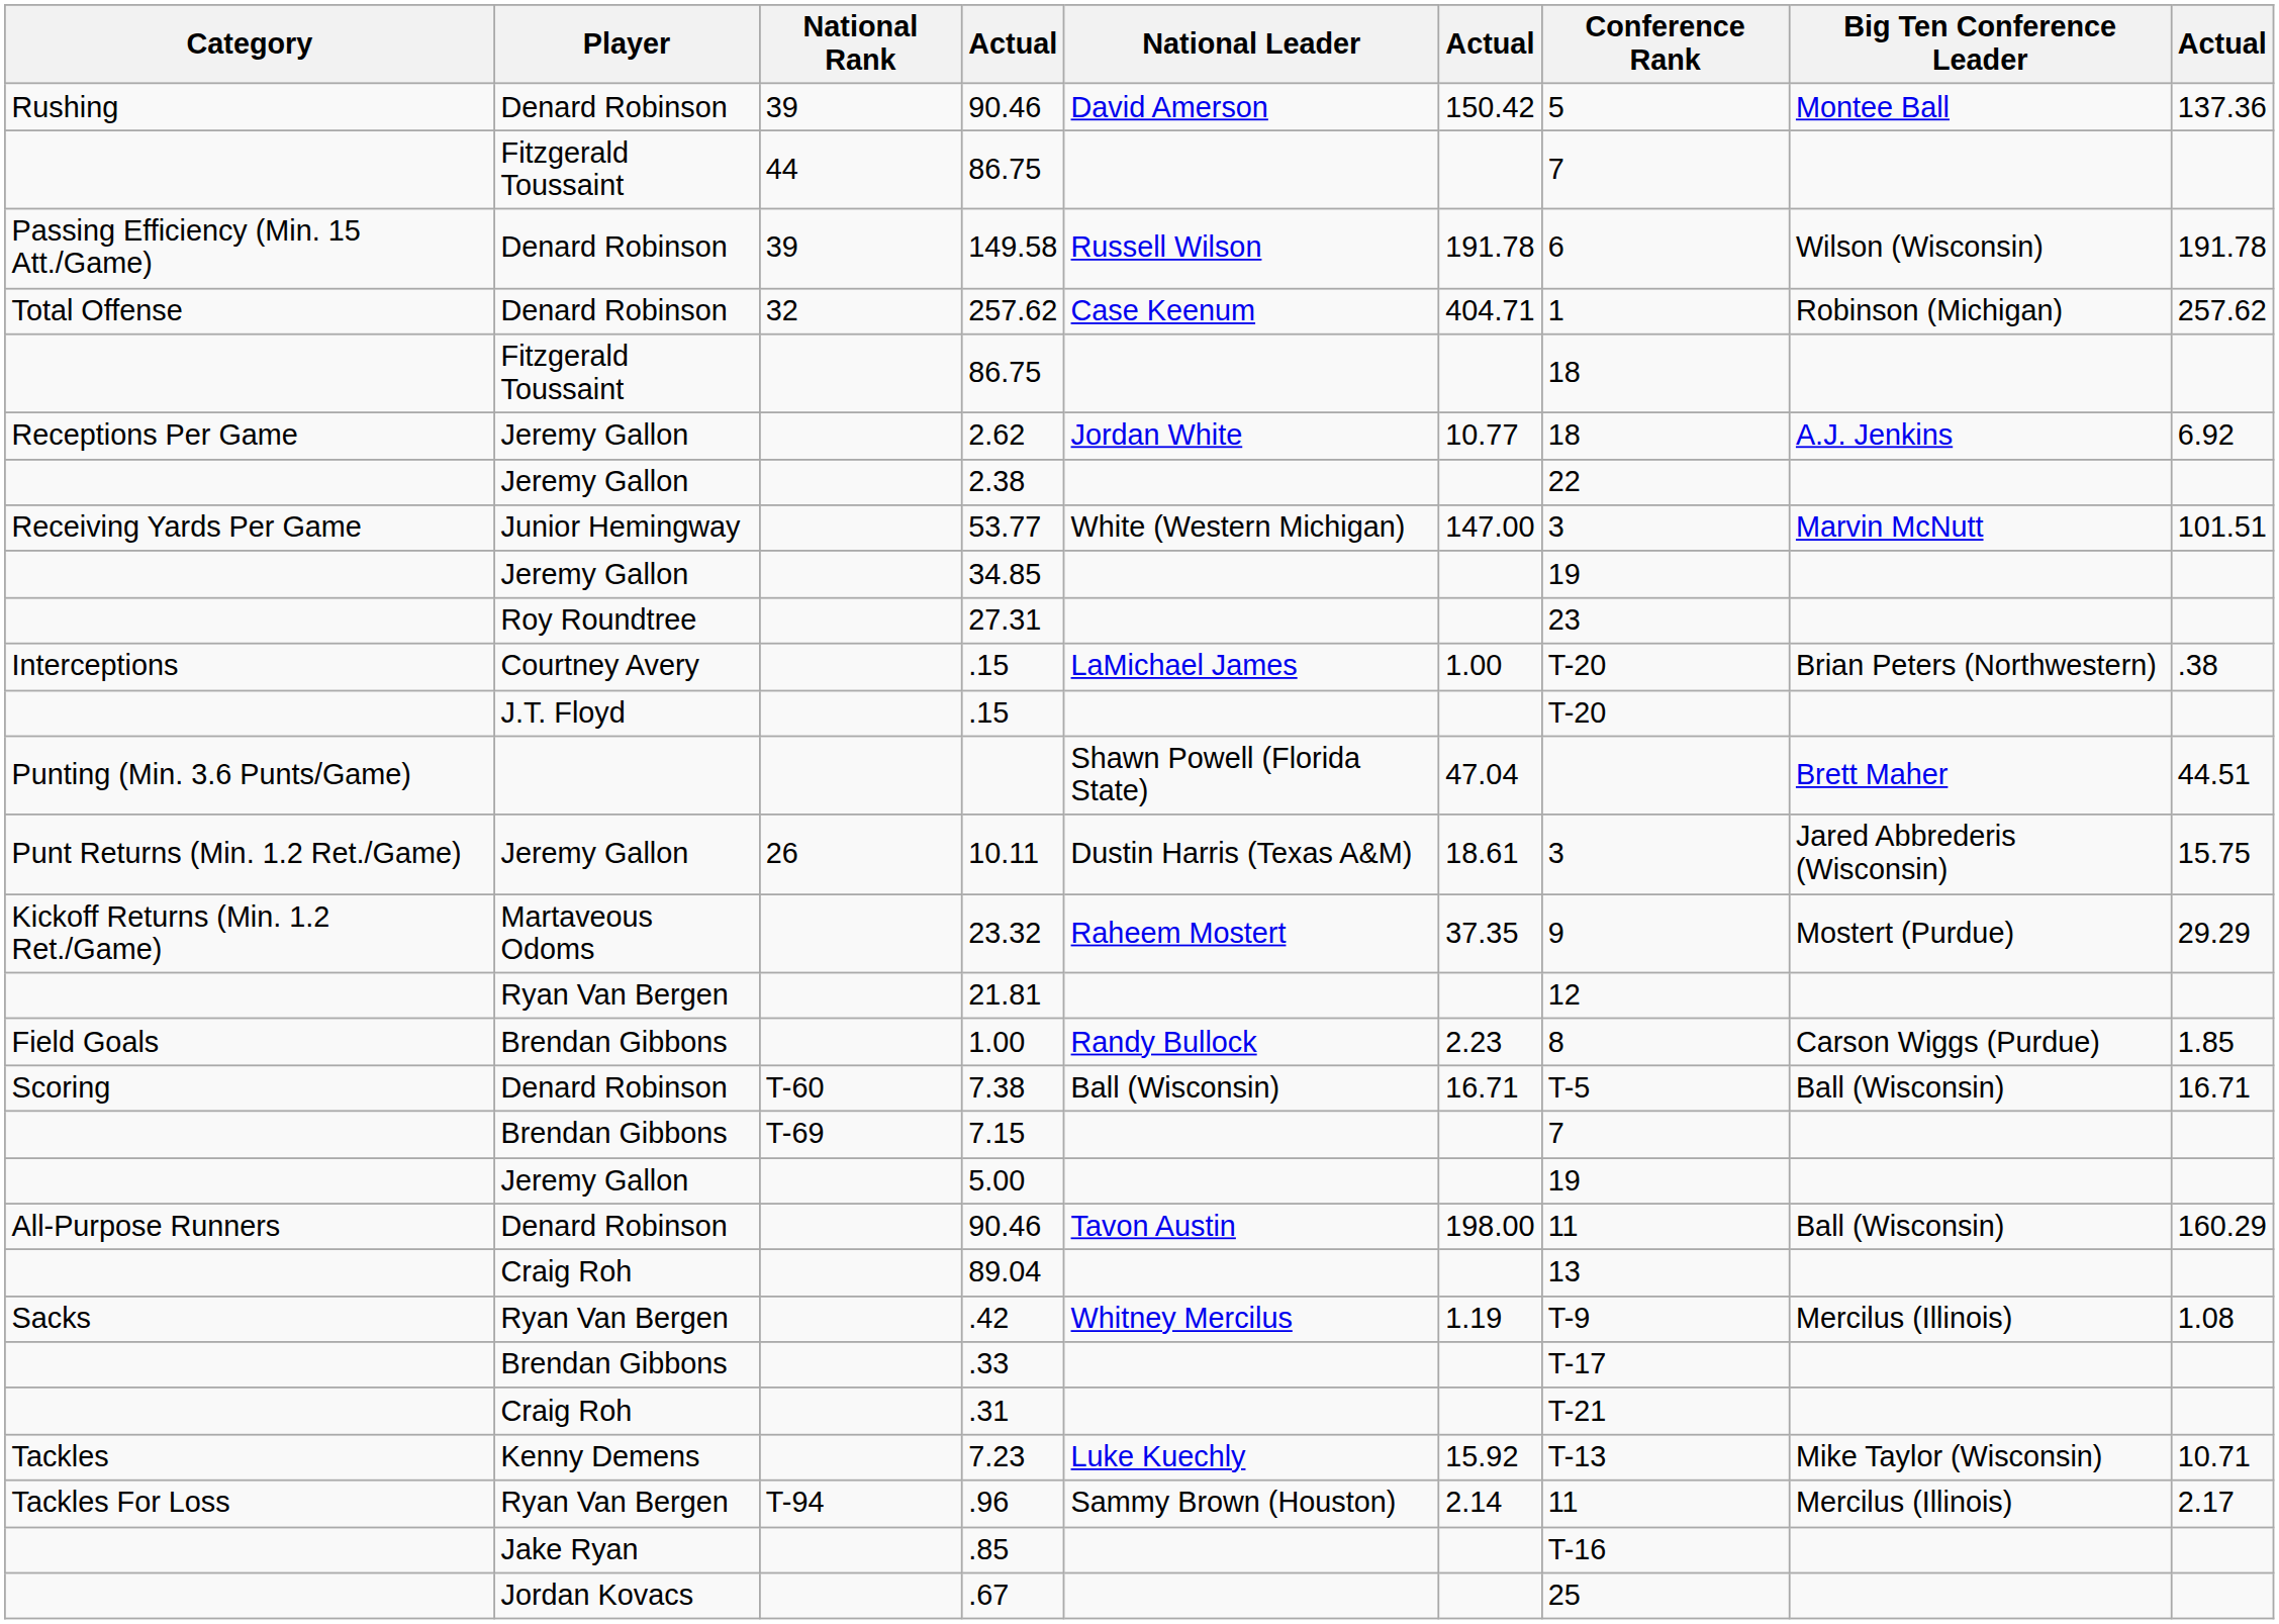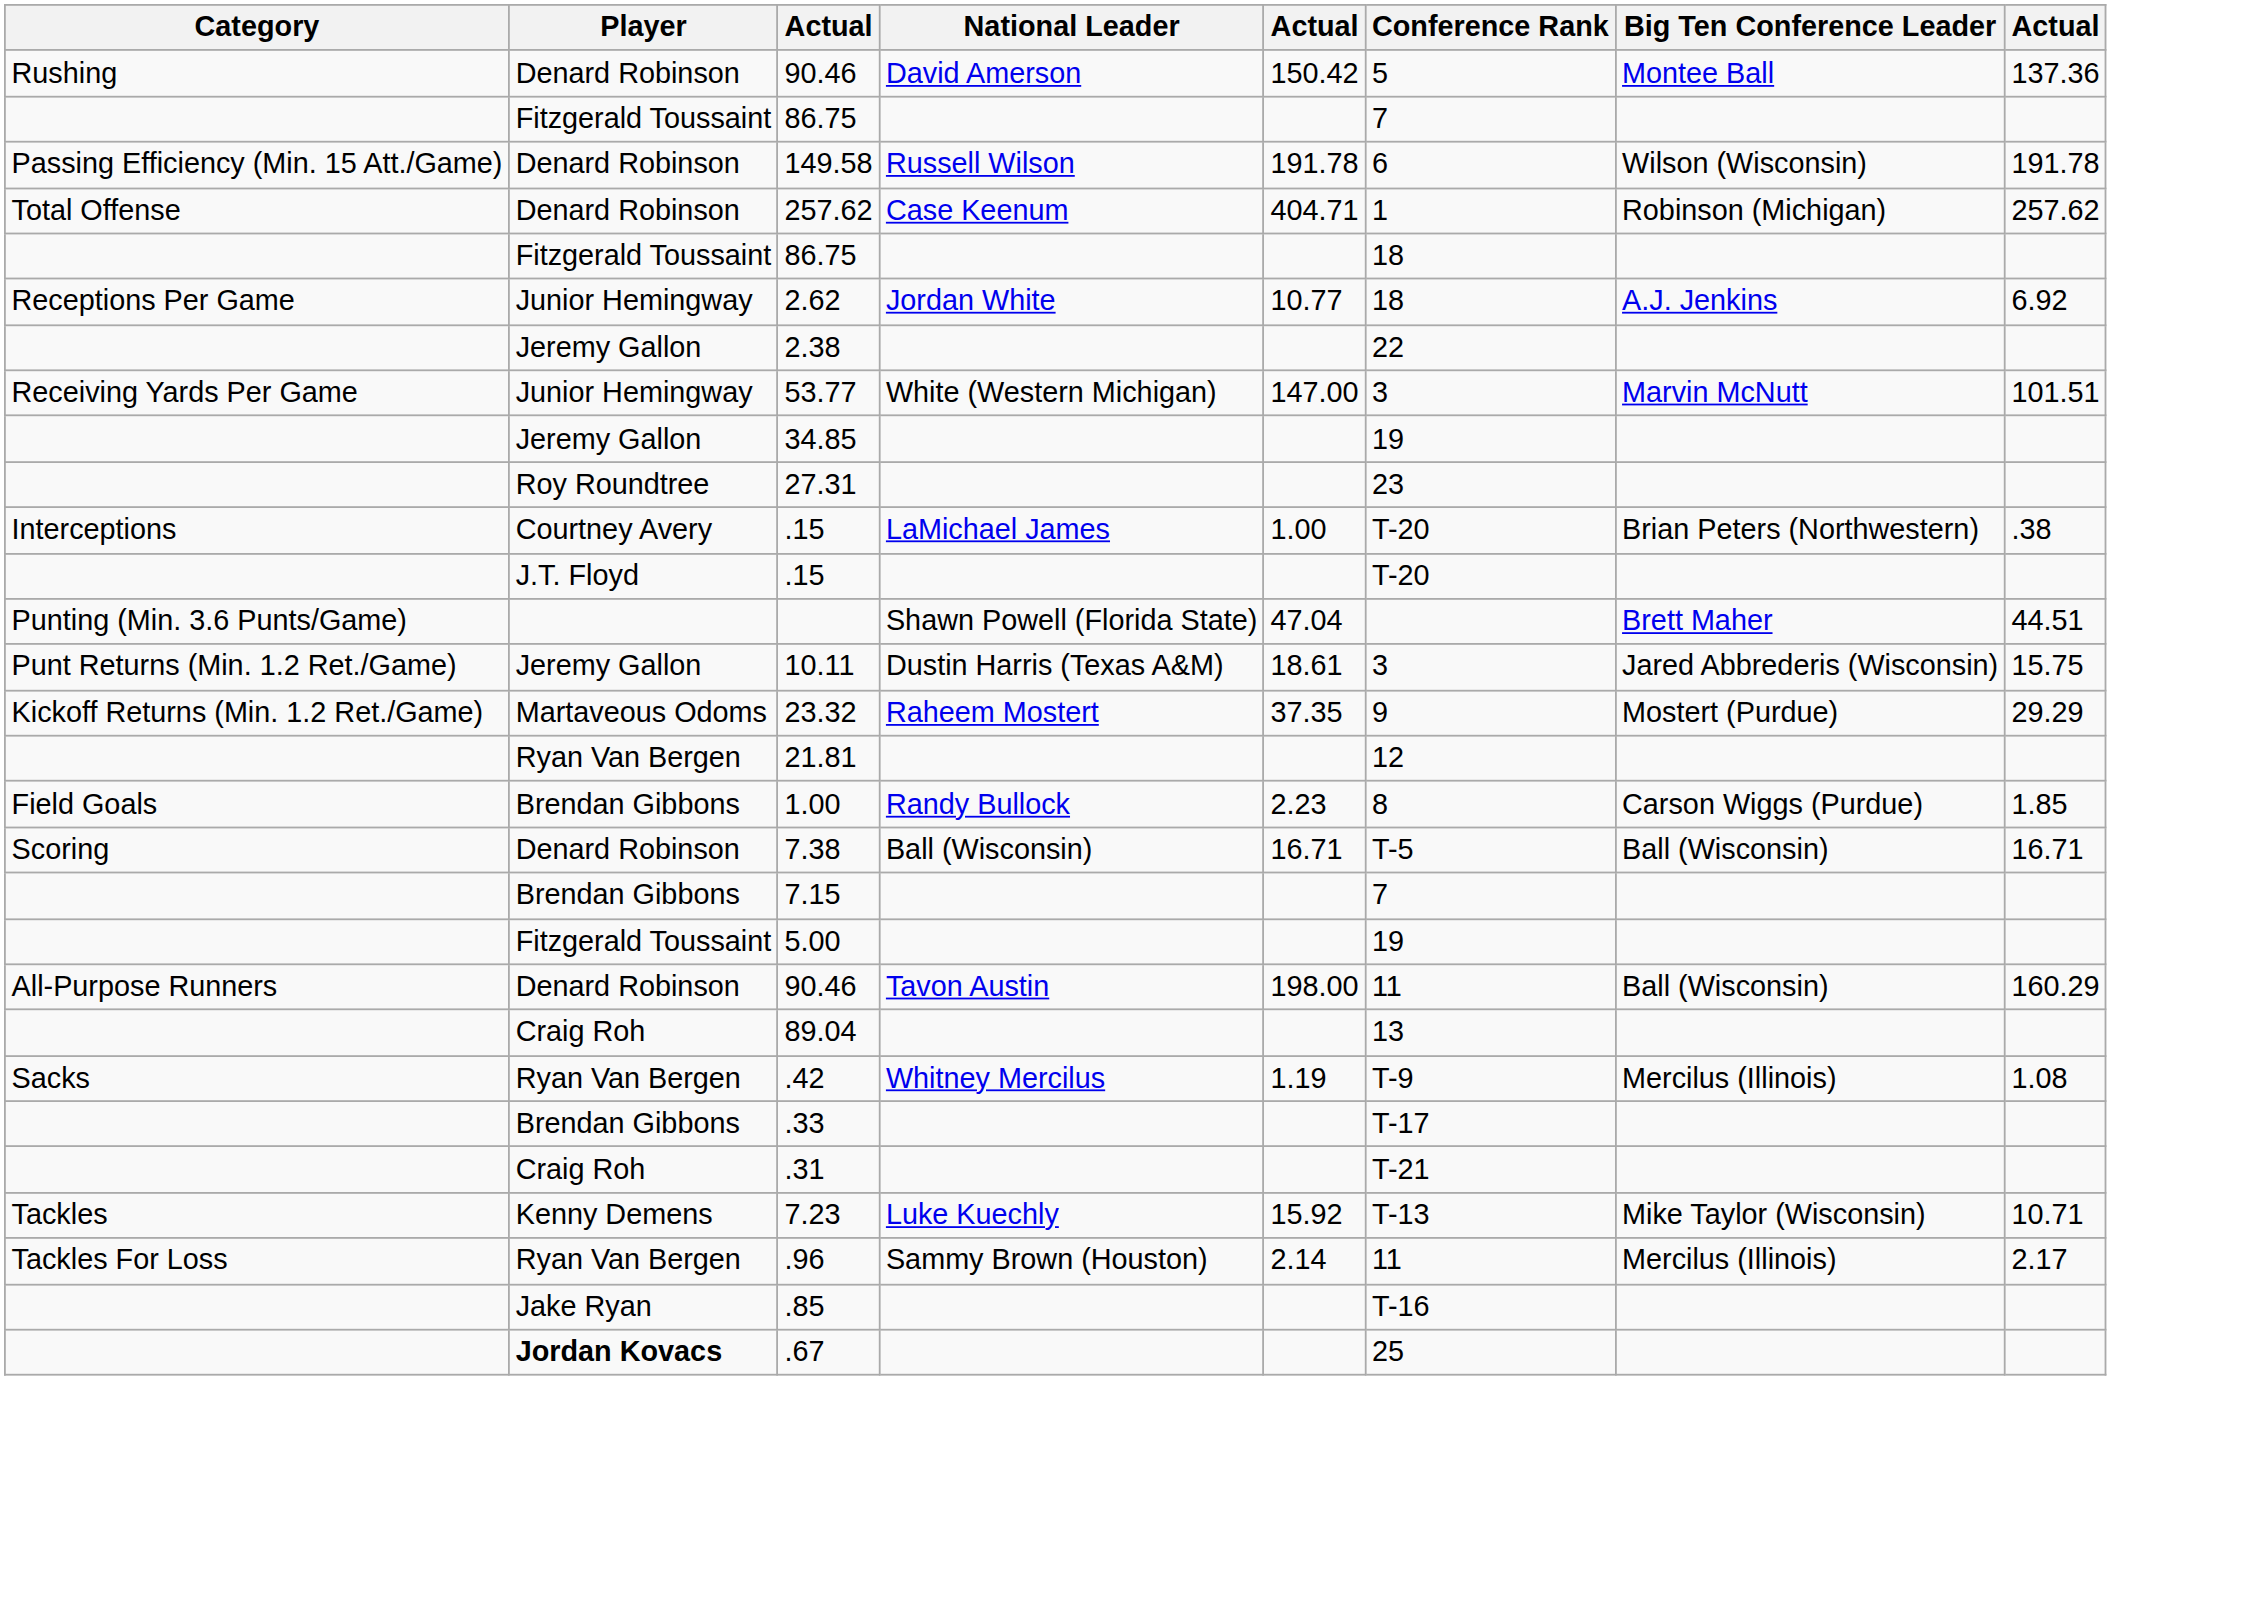- column: National Rank | 39 | 44 | 39 | 32 | 26 | T-60 | T-69 | T-94
2.62 | Player: Jeremy Gallon -> Junior Hemingway
5.00 | Player: Jeremy Gallon -> Fitzgerald Toussaint
.67 | Player: normal -> bold
